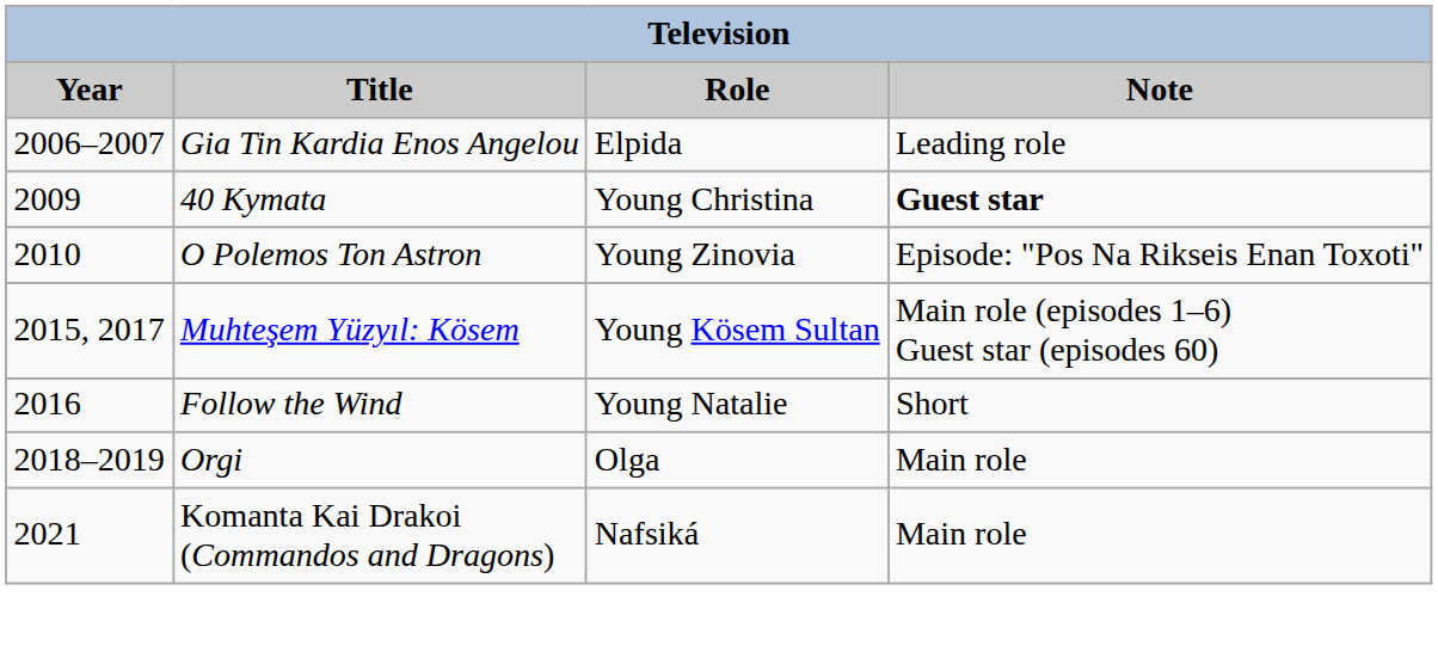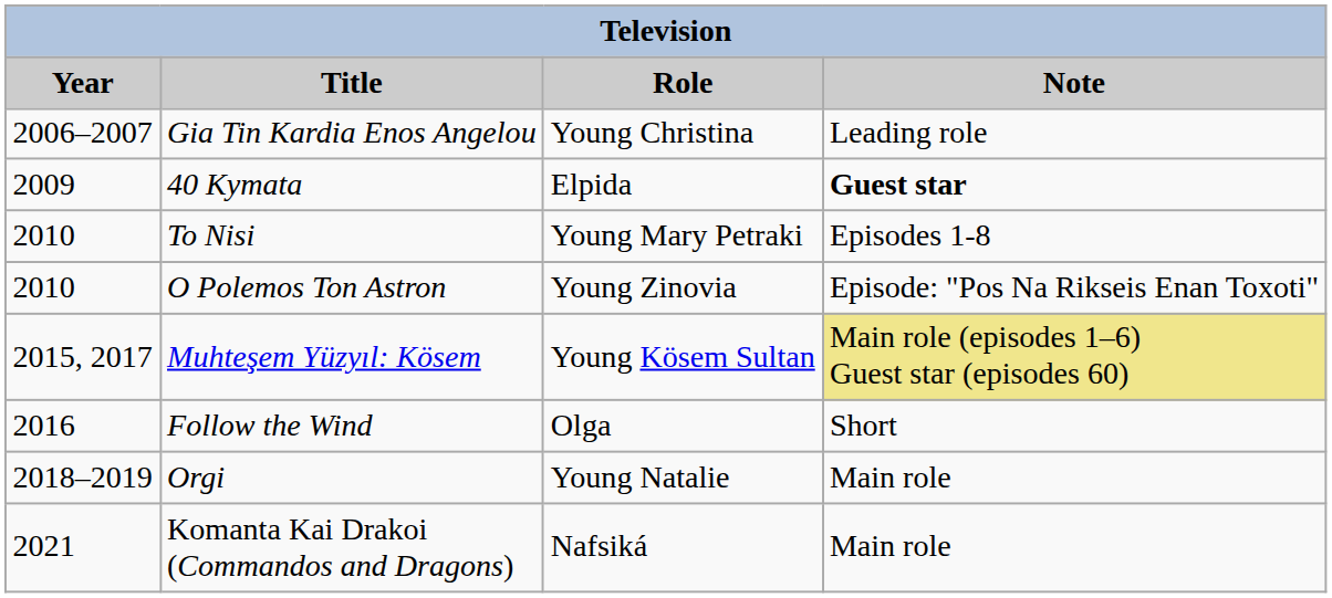Gia Tin Kardia Enos Angelou | Role: Elpida -> Young Christina
40 Kymata | Role: Young Christina -> Elpida
+ row: 2010 | To Nisi | Young Mary Petraki | Episodes 1-8
Muhteşem Yüzyıl: Kösem | Note: no background -> khaki background
Follow the Wind | Role: Young Natalie -> Olga
Orgi | Role: Olga -> Young Natalie
